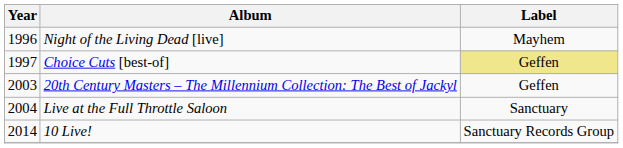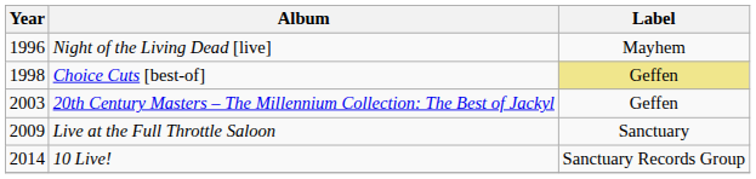Choice Cuts [best-of] | Year: 1997 -> 1998
Live at the Full Throttle Saloon | Year: 2004 -> 2009
